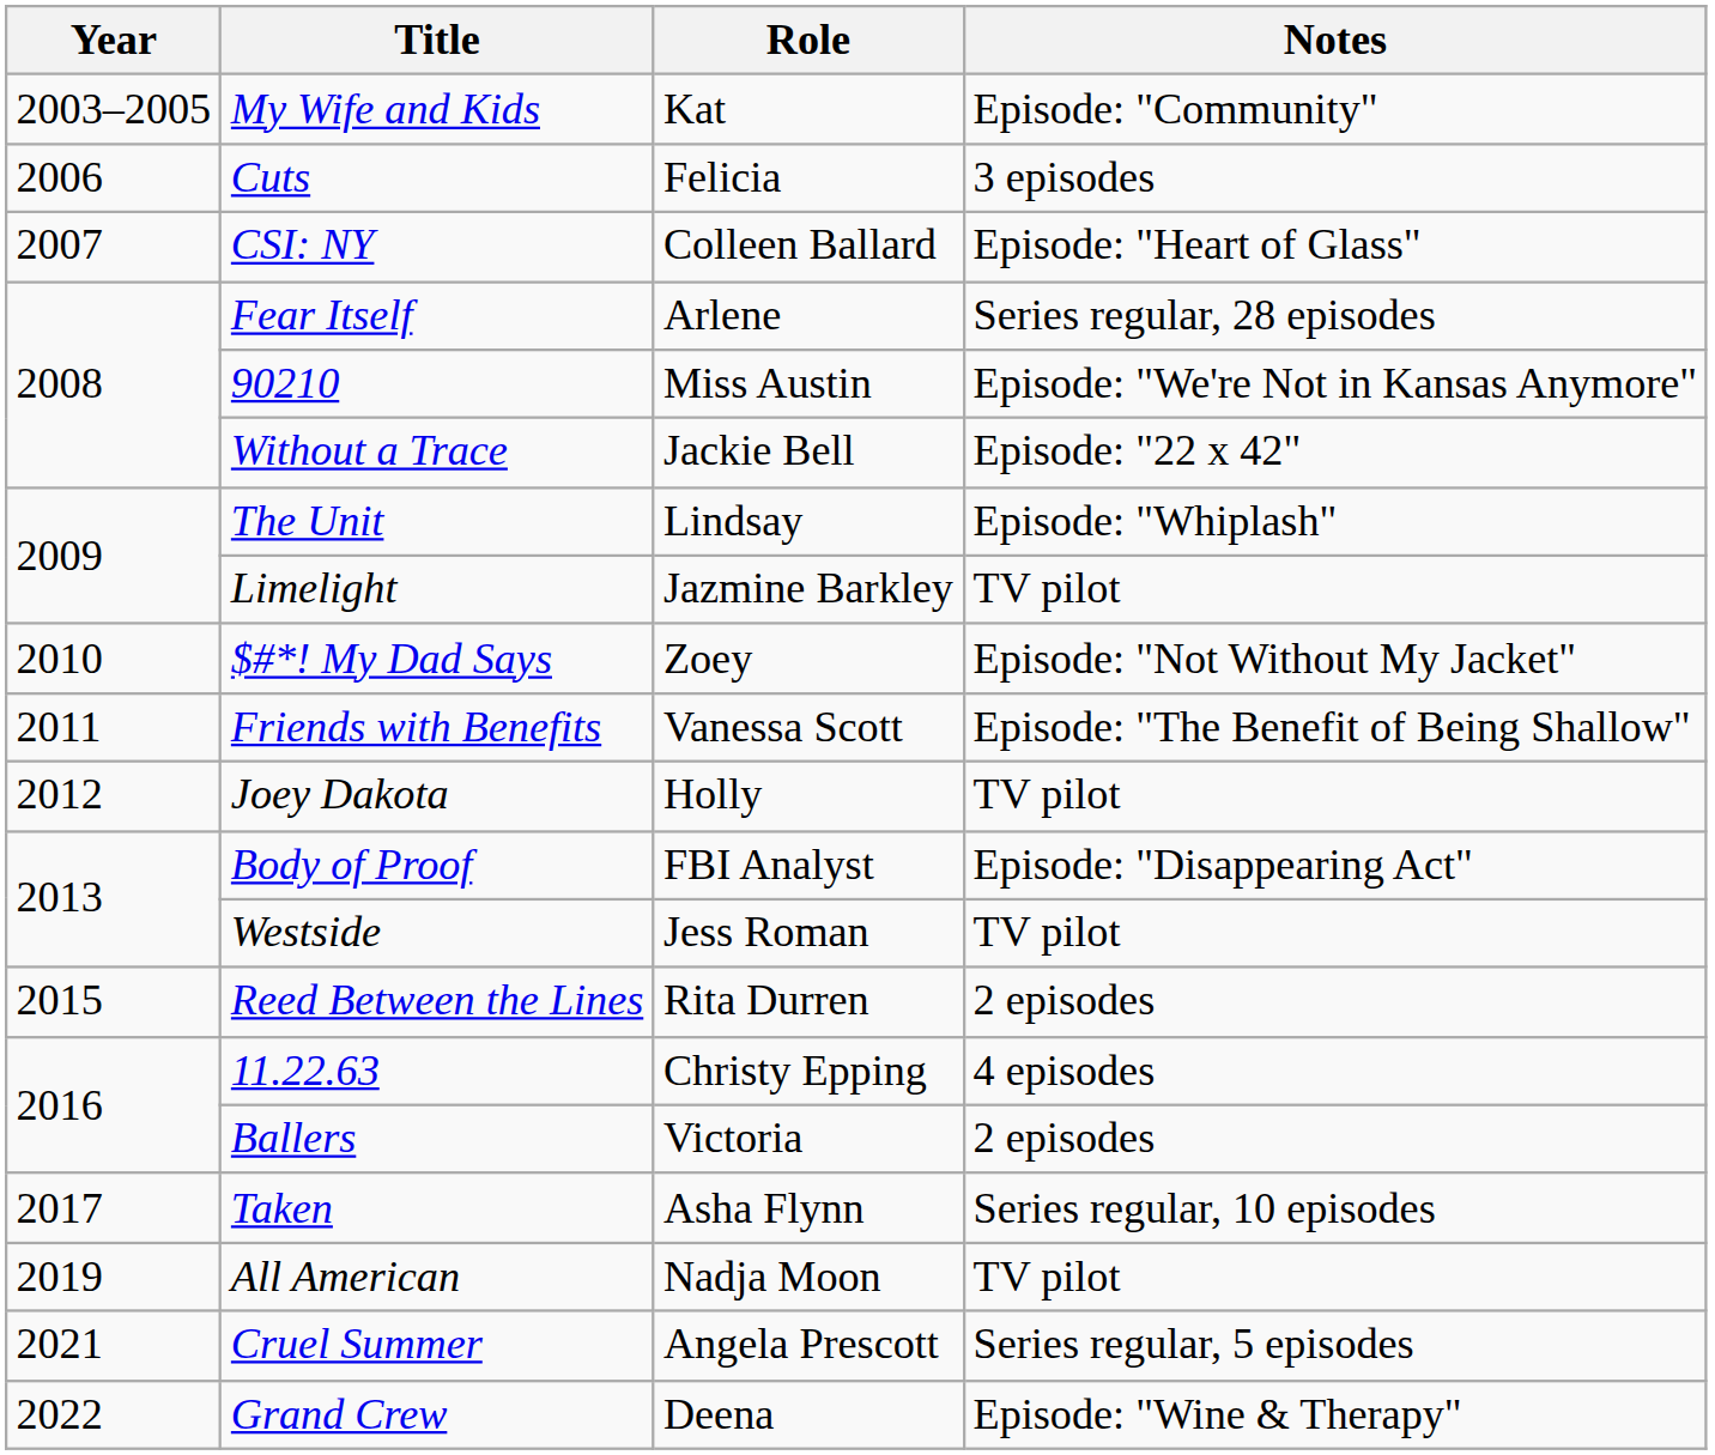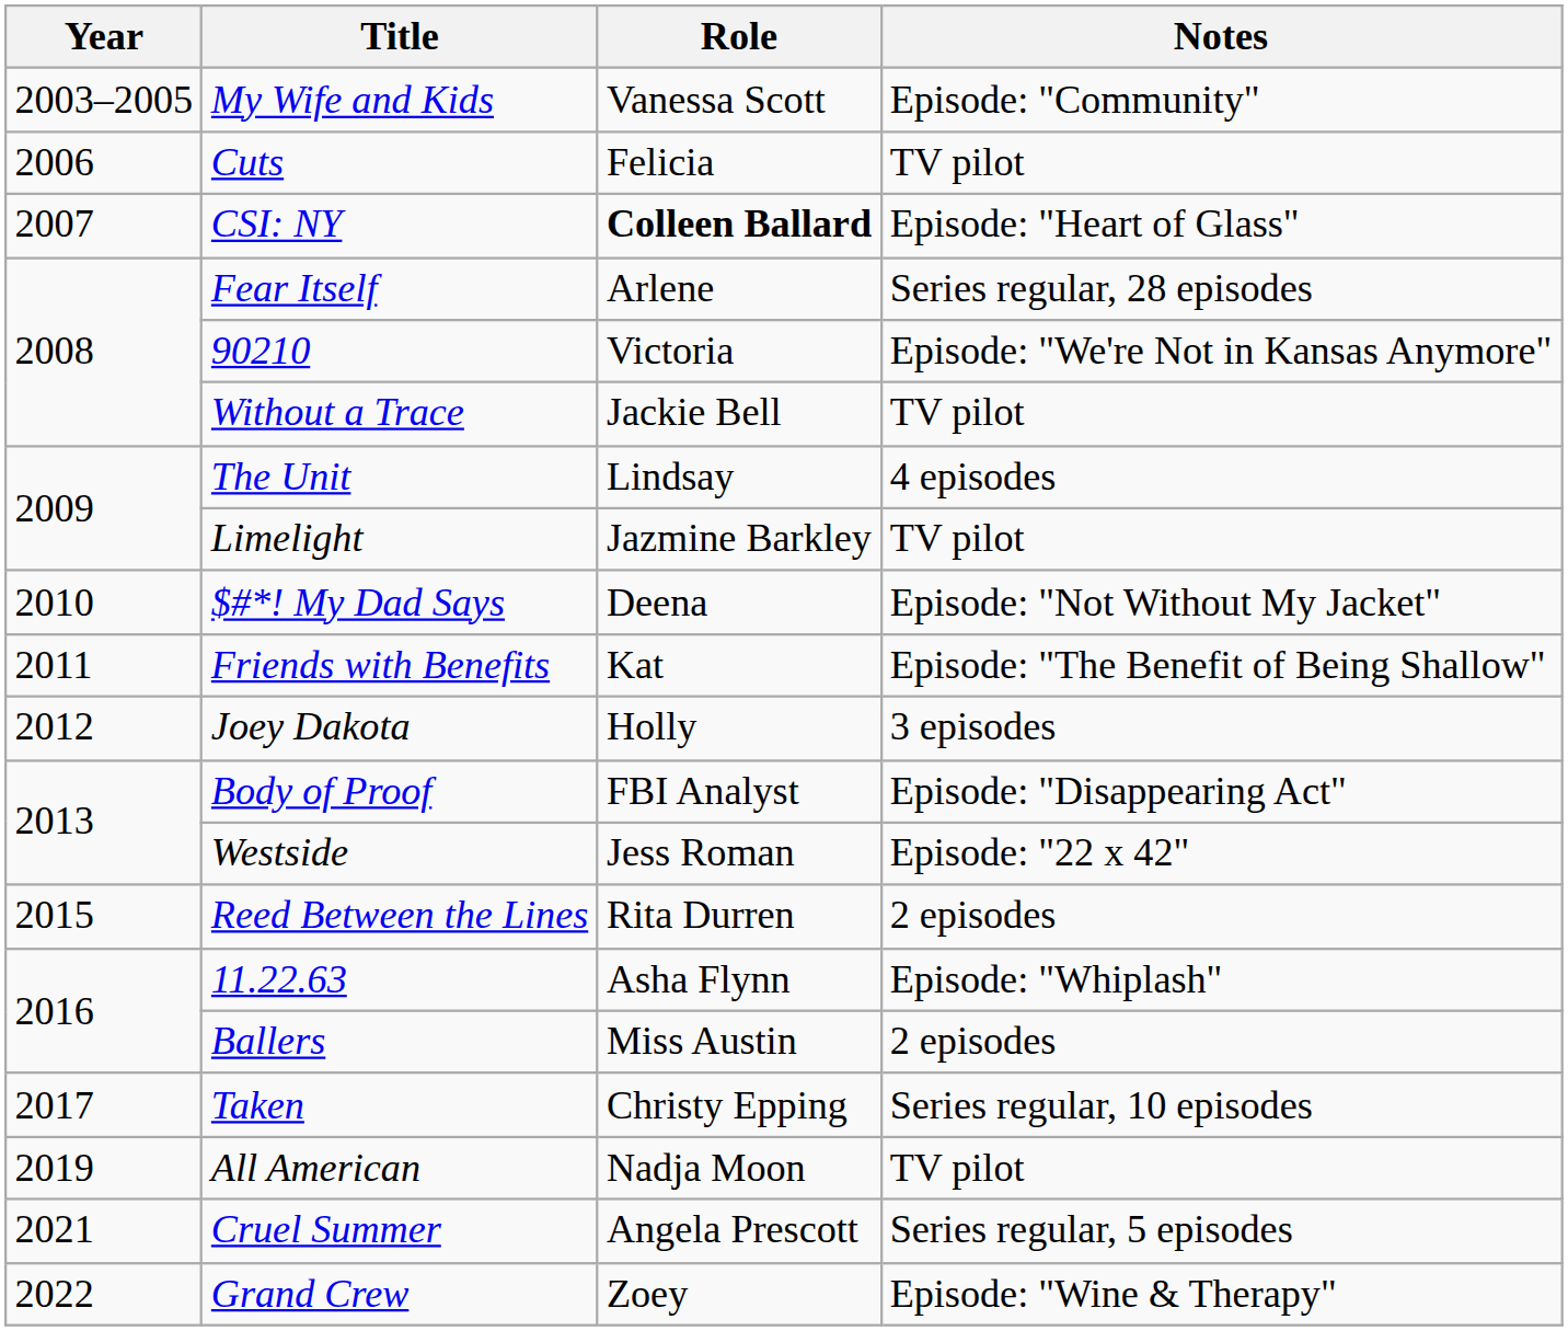My Wife and Kids | Role: Kat -> Vanessa Scott
Cuts | Notes: 3 episodes -> TV pilot
CSI: NY | Role: normal -> bold
90210 | Role: Miss Austin -> Victoria
Without a Trace | Notes: Episode: "22 x 42" -> TV pilot
The Unit | Notes: Episode: "Whiplash" -> 4 episodes
$#*! My Dad Says | Role: Zoey -> Deena
Friends with Benefits | Role: Vanessa Scott -> Kat
Joey Dakota | Notes: TV pilot -> 3 episodes
Westside | Notes: TV pilot -> Episode: "22 x 42"
11.22.63 | Role: Christy Epping -> Asha Flynn
11.22.63 | Notes: 4 episodes -> Episode: "Whiplash"
Ballers | Role: Victoria -> Miss Austin
Taken | Role: Asha Flynn -> Christy Epping
Grand Crew | Role: Deena -> Zoey
